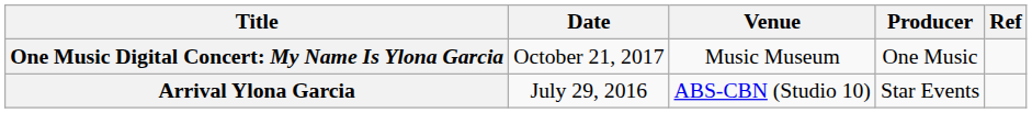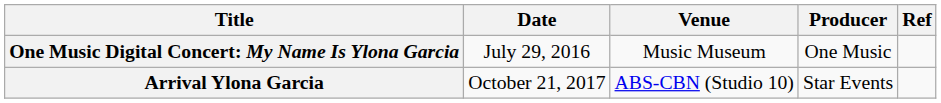One Music Digital Concert: My Name Is Ylona Garcia | Date: October 21, 2017 -> July 29, 2016
Arrival Ylona Garcia | Date: July 29, 2016 -> October 21, 2017
